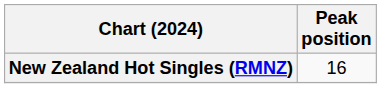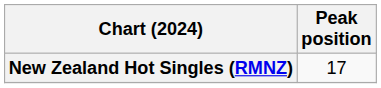New Zealand Hot Singles (RMNZ) | Peak position: 16 -> 17
